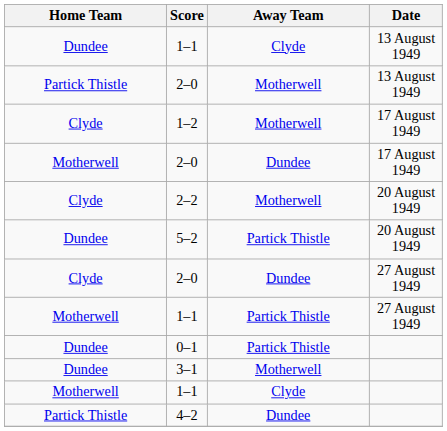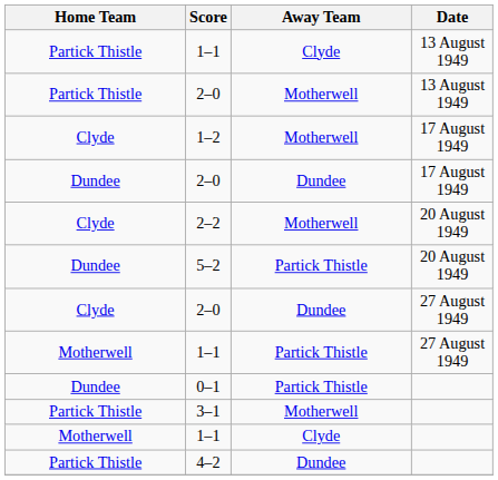1–1 / 13 August 1949 | Home Team: Dundee -> Partick Thistle
2–0 / 17 August 1949 | Home Team: Motherwell -> Dundee
3–1 | Home Team: Dundee -> Partick Thistle
